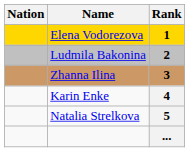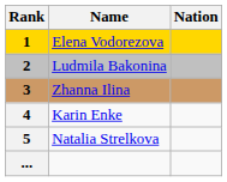columns swapped: Rank <-> Nation
